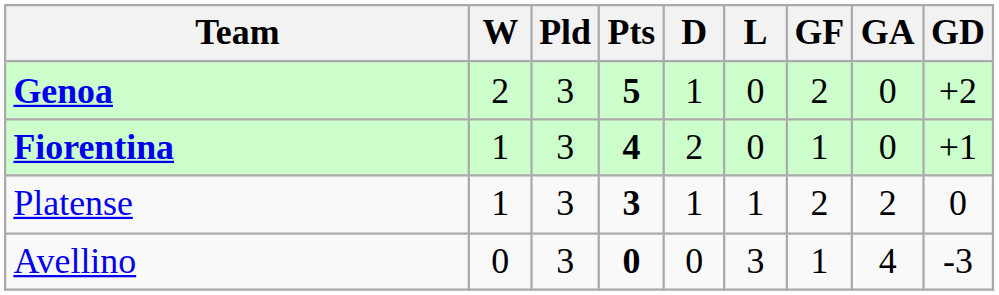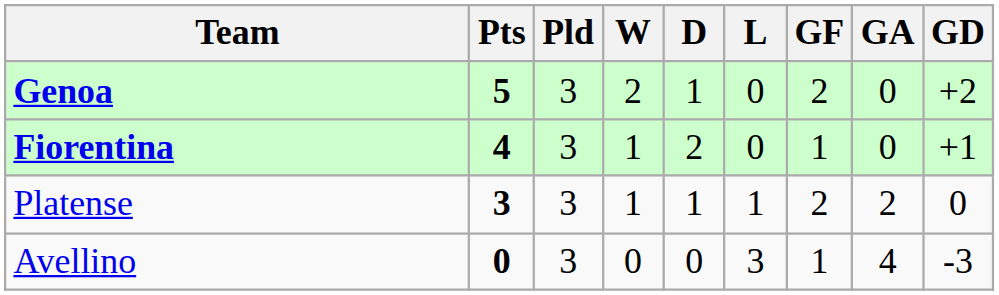columns swapped: Pts <-> W
